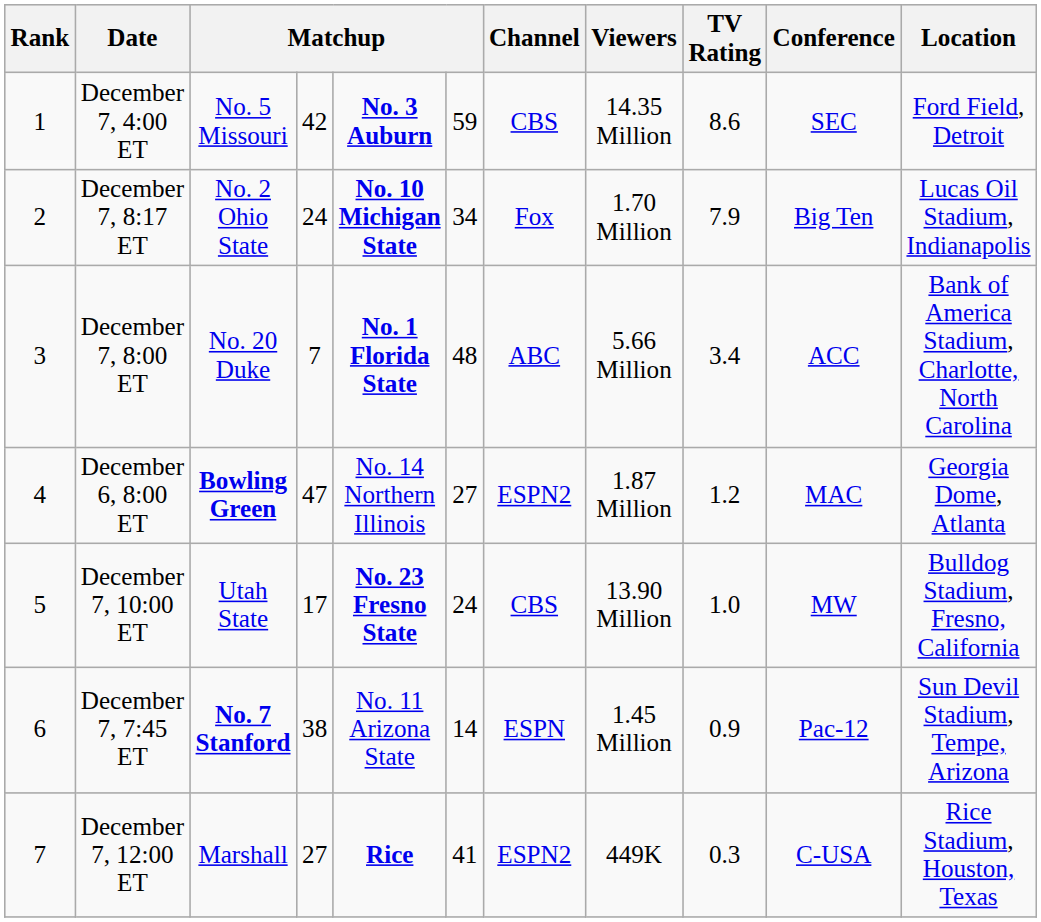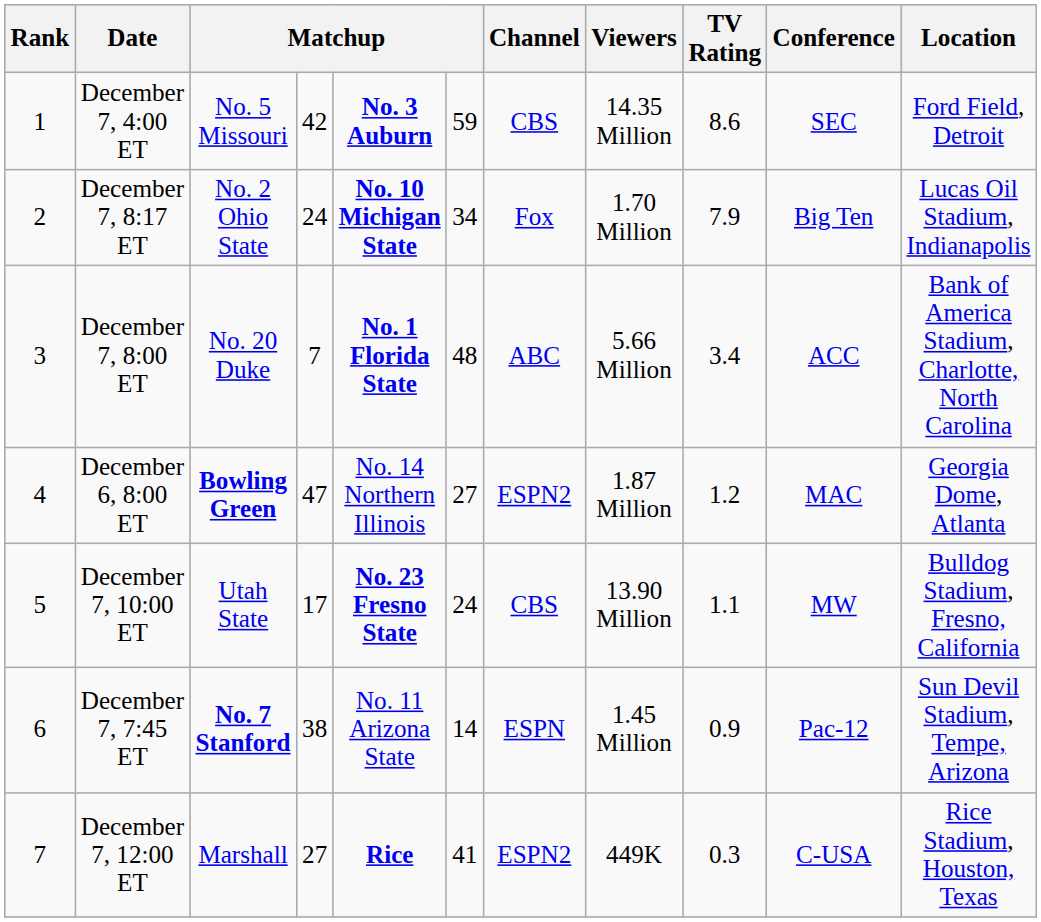December 7, 10:00 ET | TV Rating: 1.0 -> 1.1
